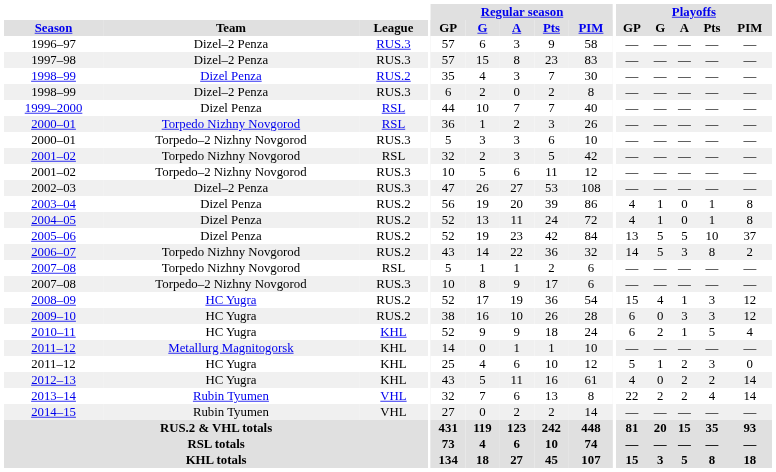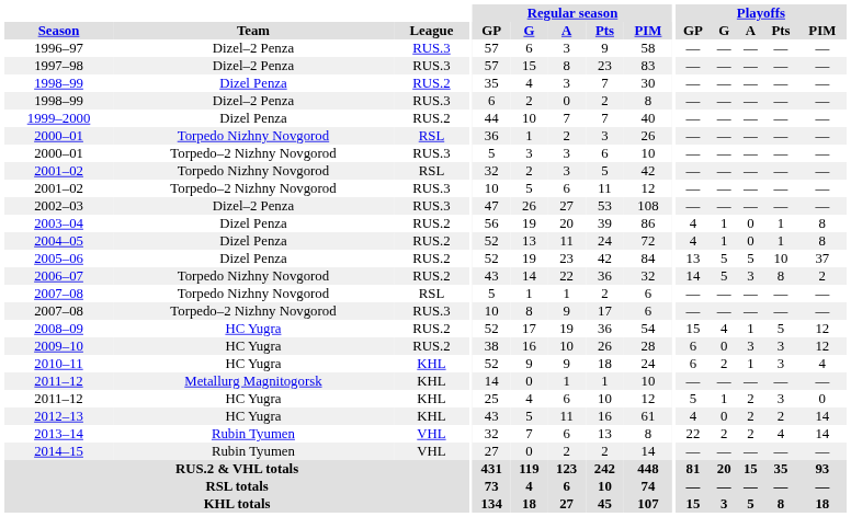1999–2000 | League: RSL -> RUS.2
2008–09 | Playoffs / Pts: 3 -> 5
2010–11 | Playoffs / Pts: 5 -> 3
